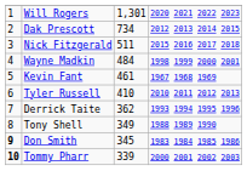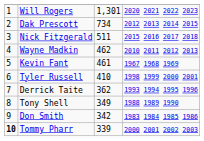Wayne Madkin | column 3: 484 -> 462
Wayne Madkin | column 4: 1998 1999 2000 2001 -> 2010 2011 2012 2013
Tyler Russell | column 4: 2010 2011 2012 2013 -> 1998 1999 2000 2001
Don Smith | column 1: bold -> normal
Don Smith | column 3: 345 -> 342
